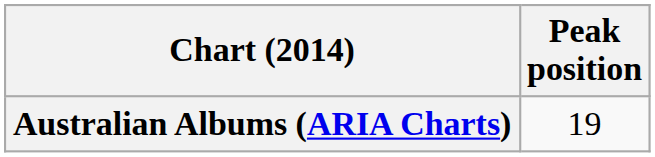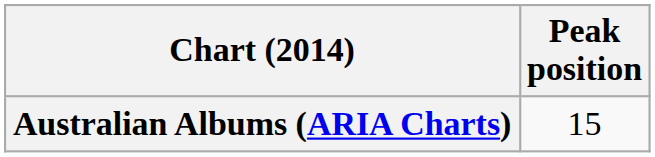Australian Albums (ARIA Charts) | Peak position: 19 -> 15
